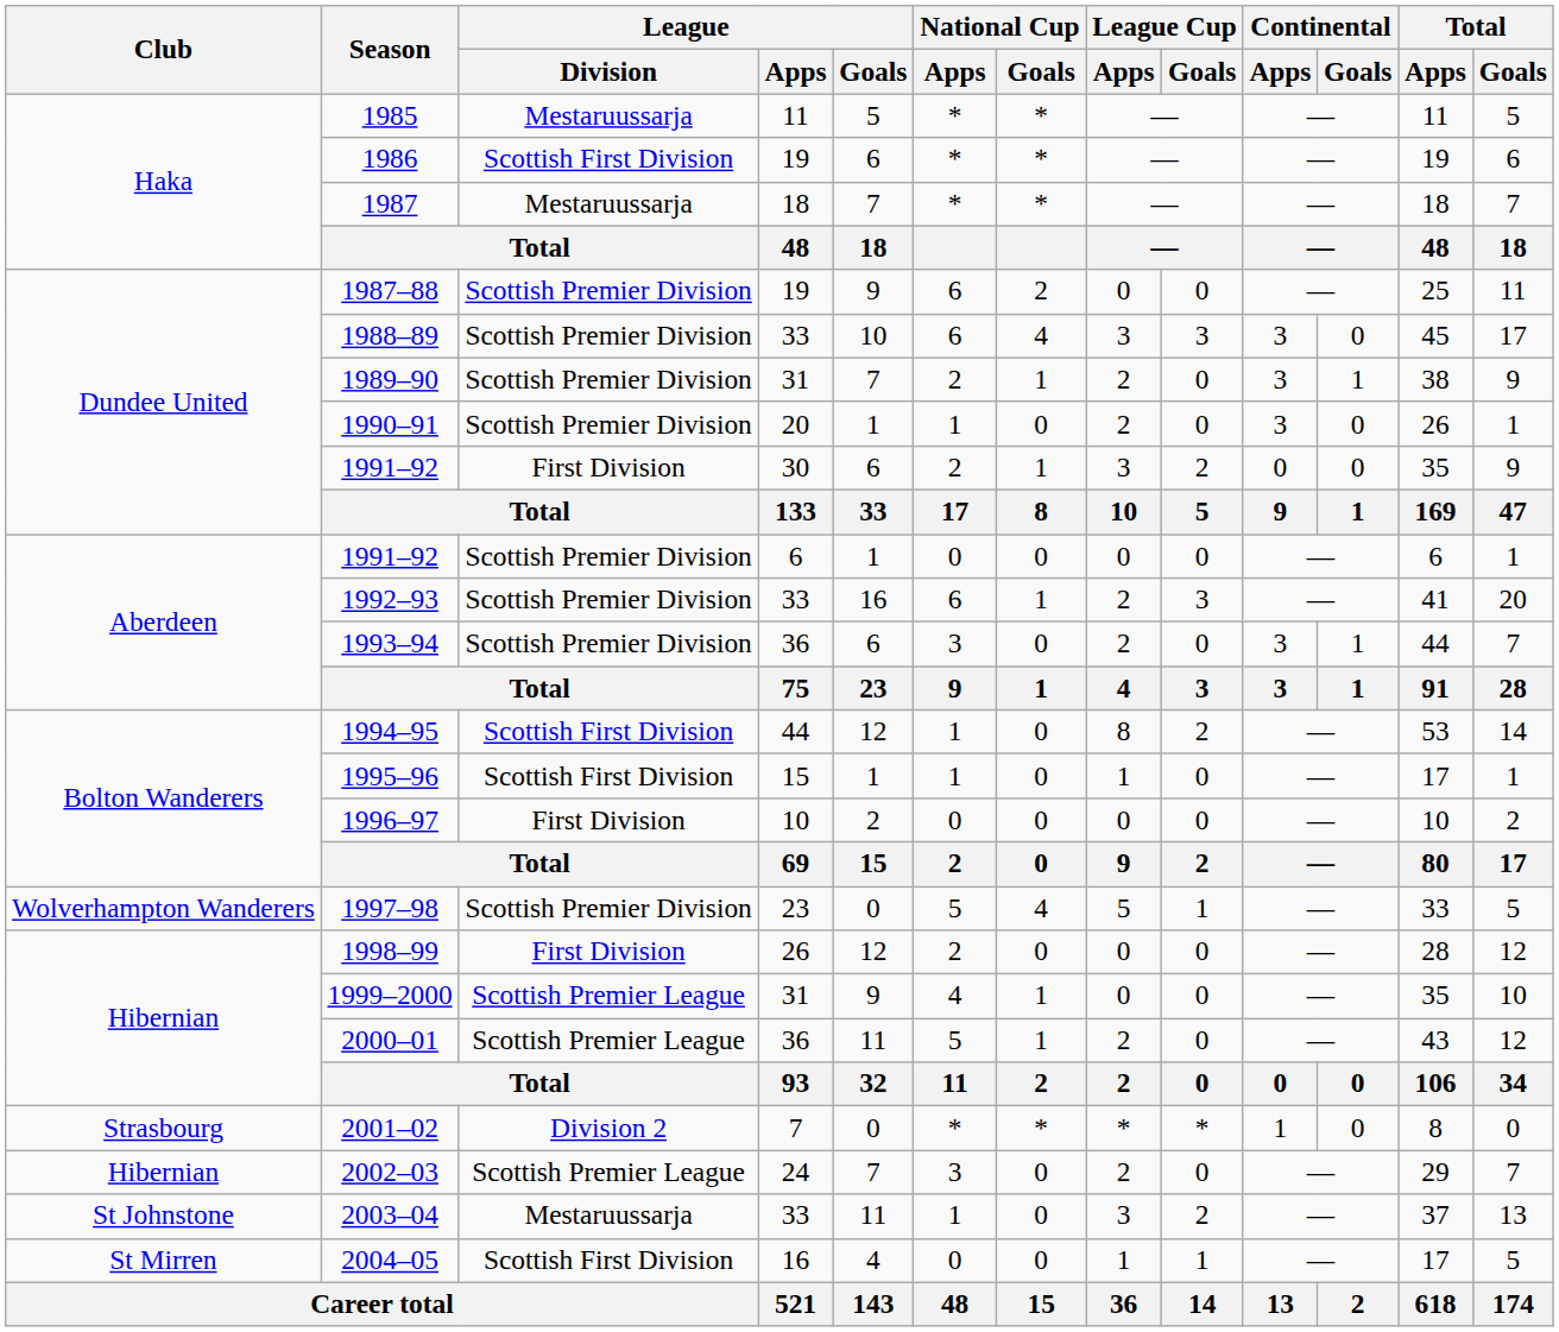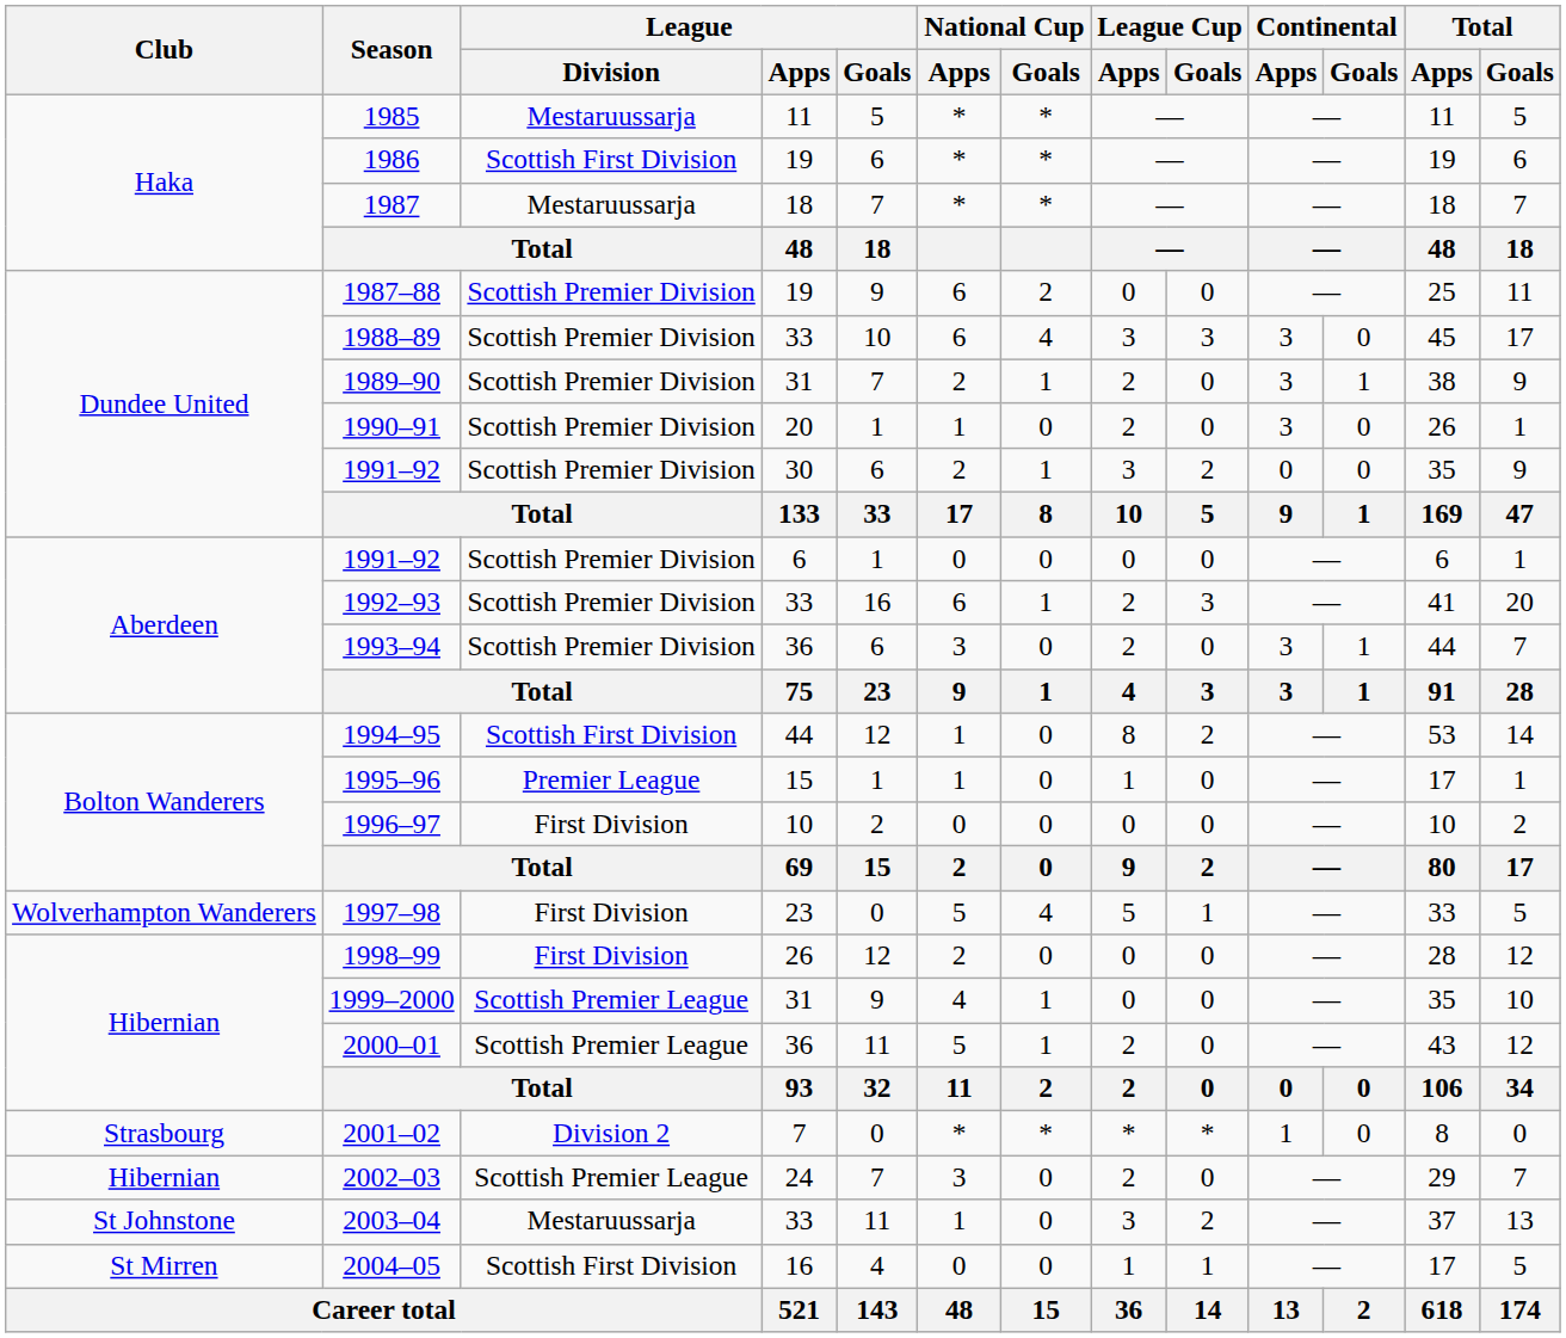1991–92 / 30 | League / Division: First Division -> Scottish Premier Division
1995–96 | League / Division: Scottish First Division -> Premier League
1997–98 | League / Division: Scottish Premier Division -> First Division
